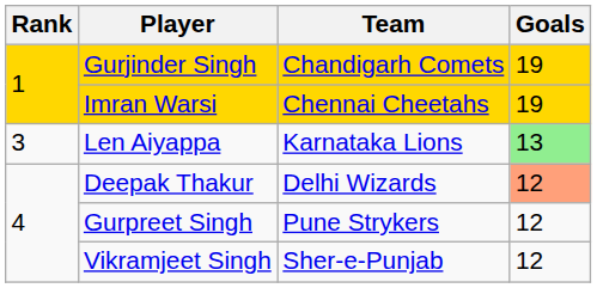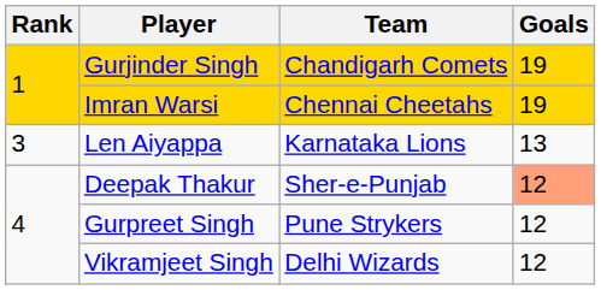Len Aiyappa | Goals: lightgreen background -> no background
Deepak Thakur | Team: Delhi Wizards -> Sher-e-Punjab
Vikramjeet Singh | Team: Sher-e-Punjab -> Delhi Wizards
